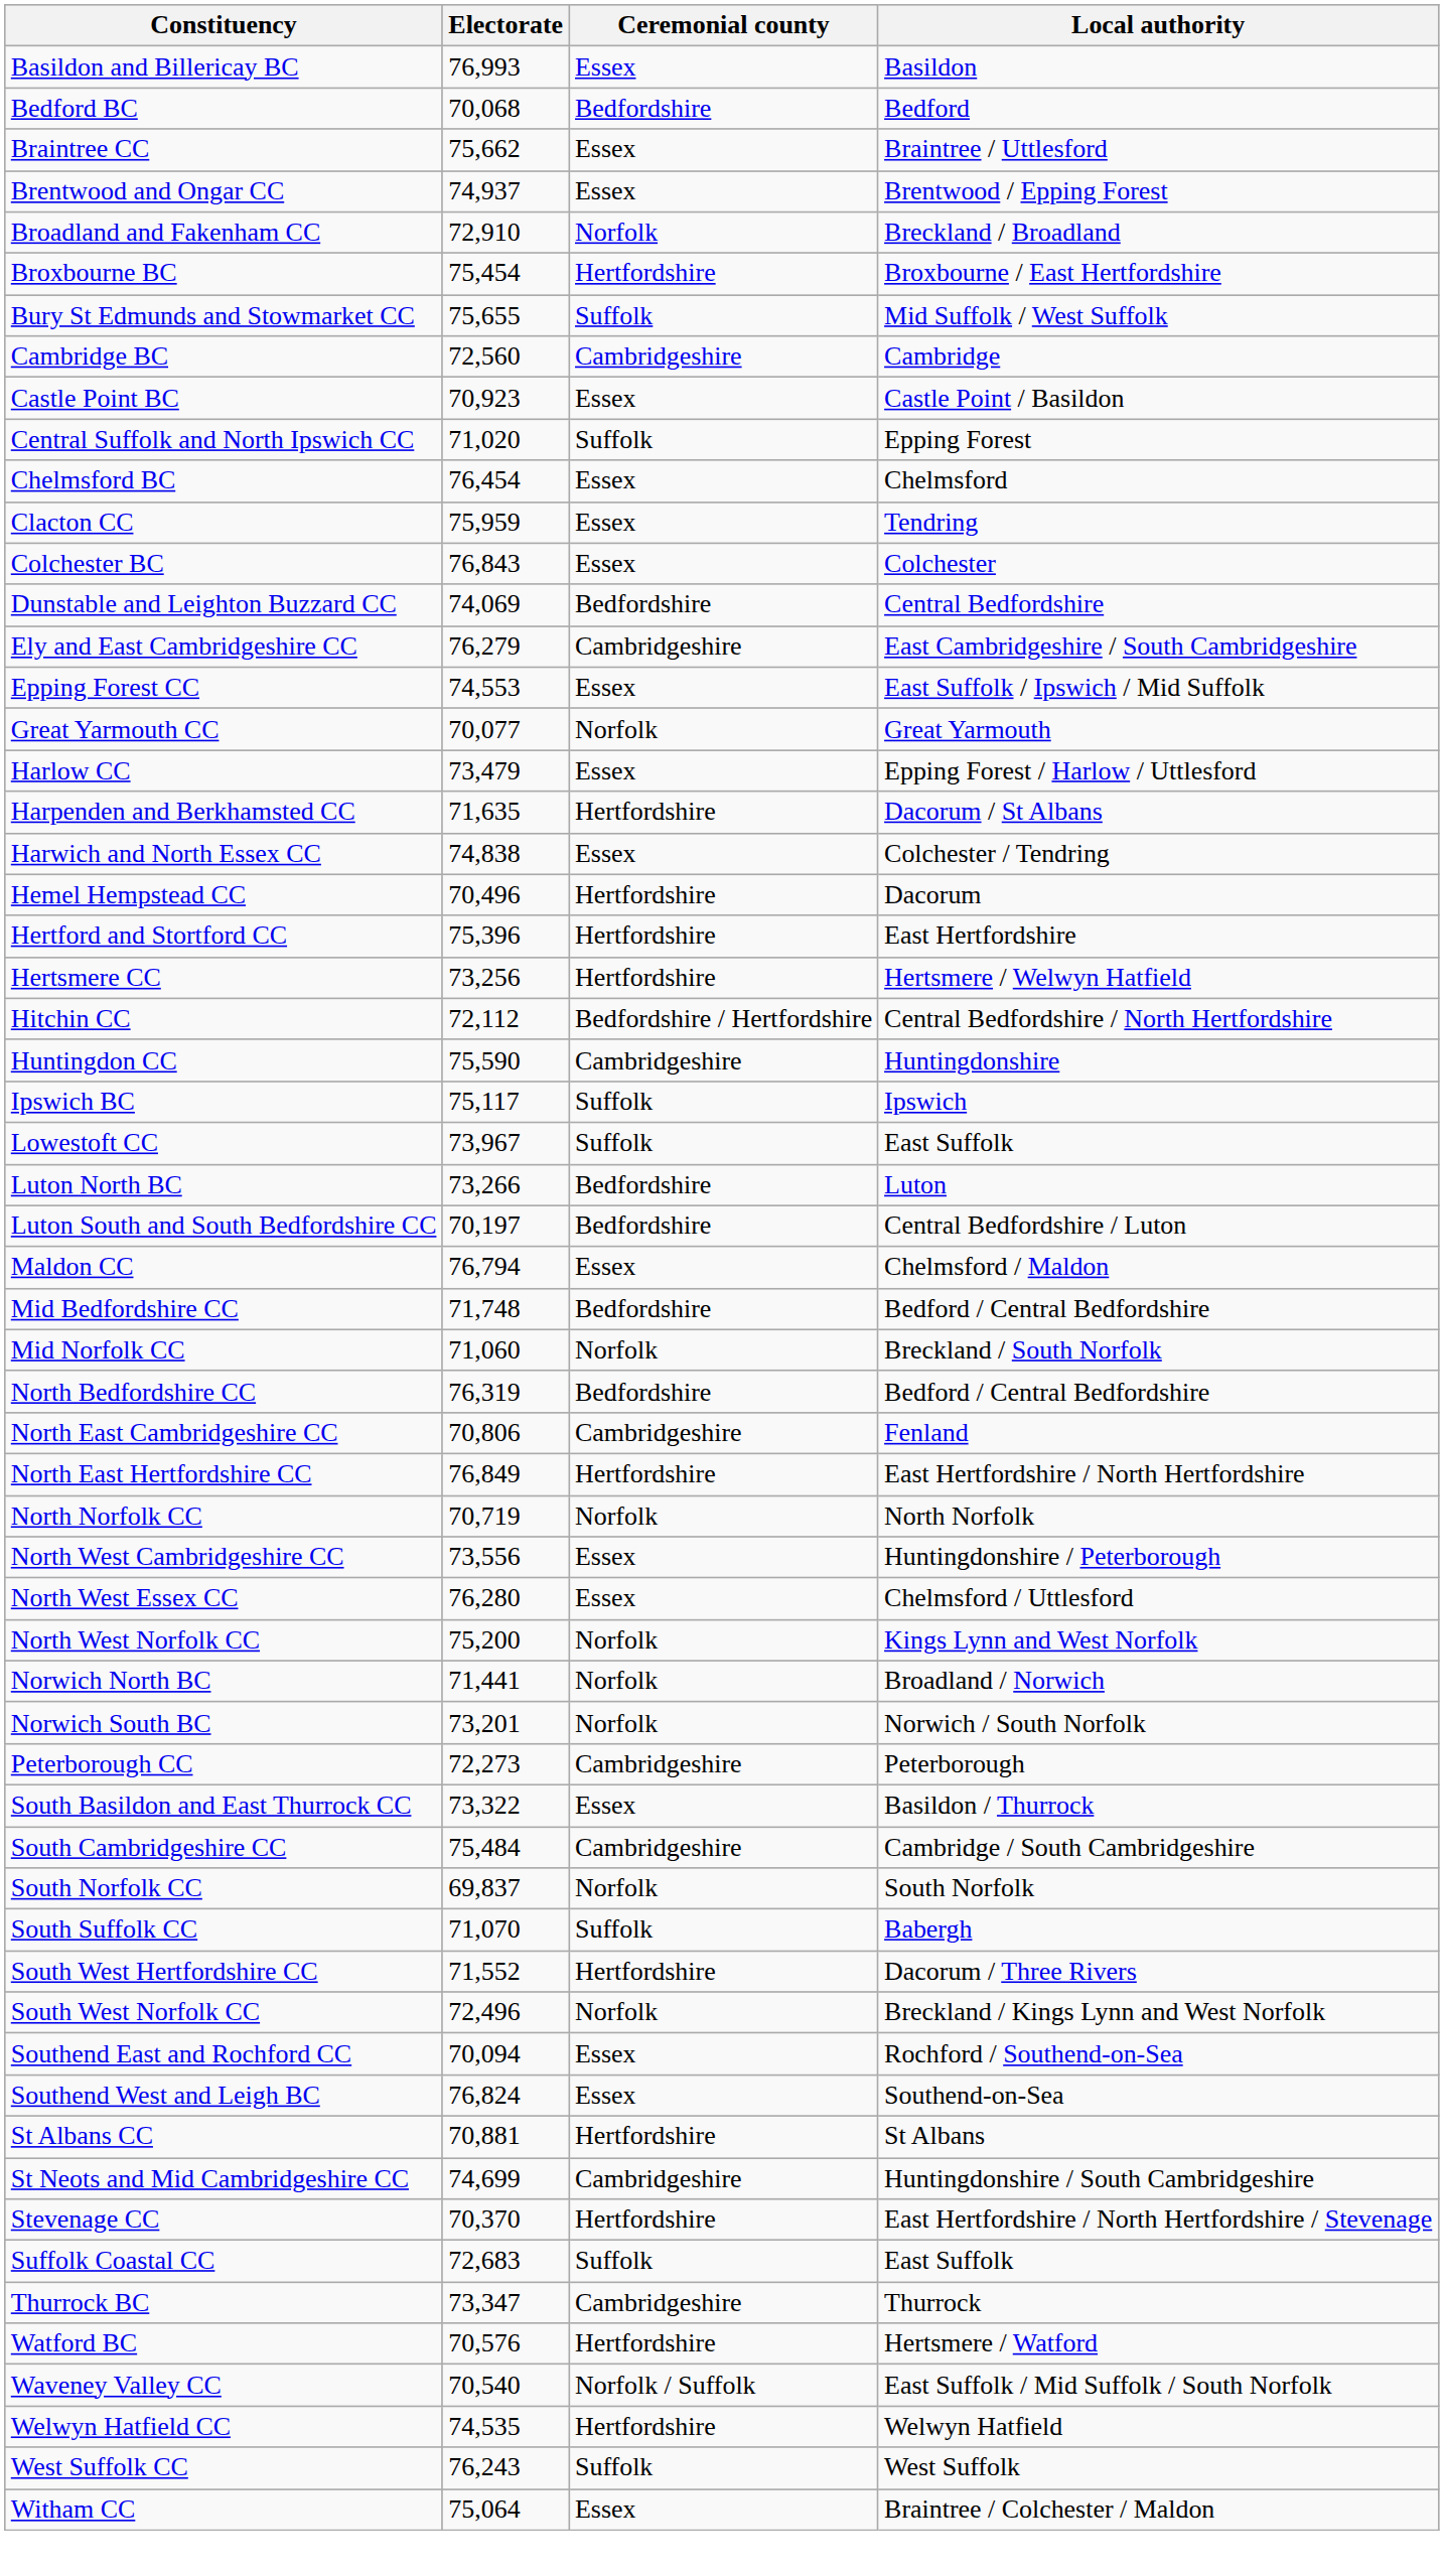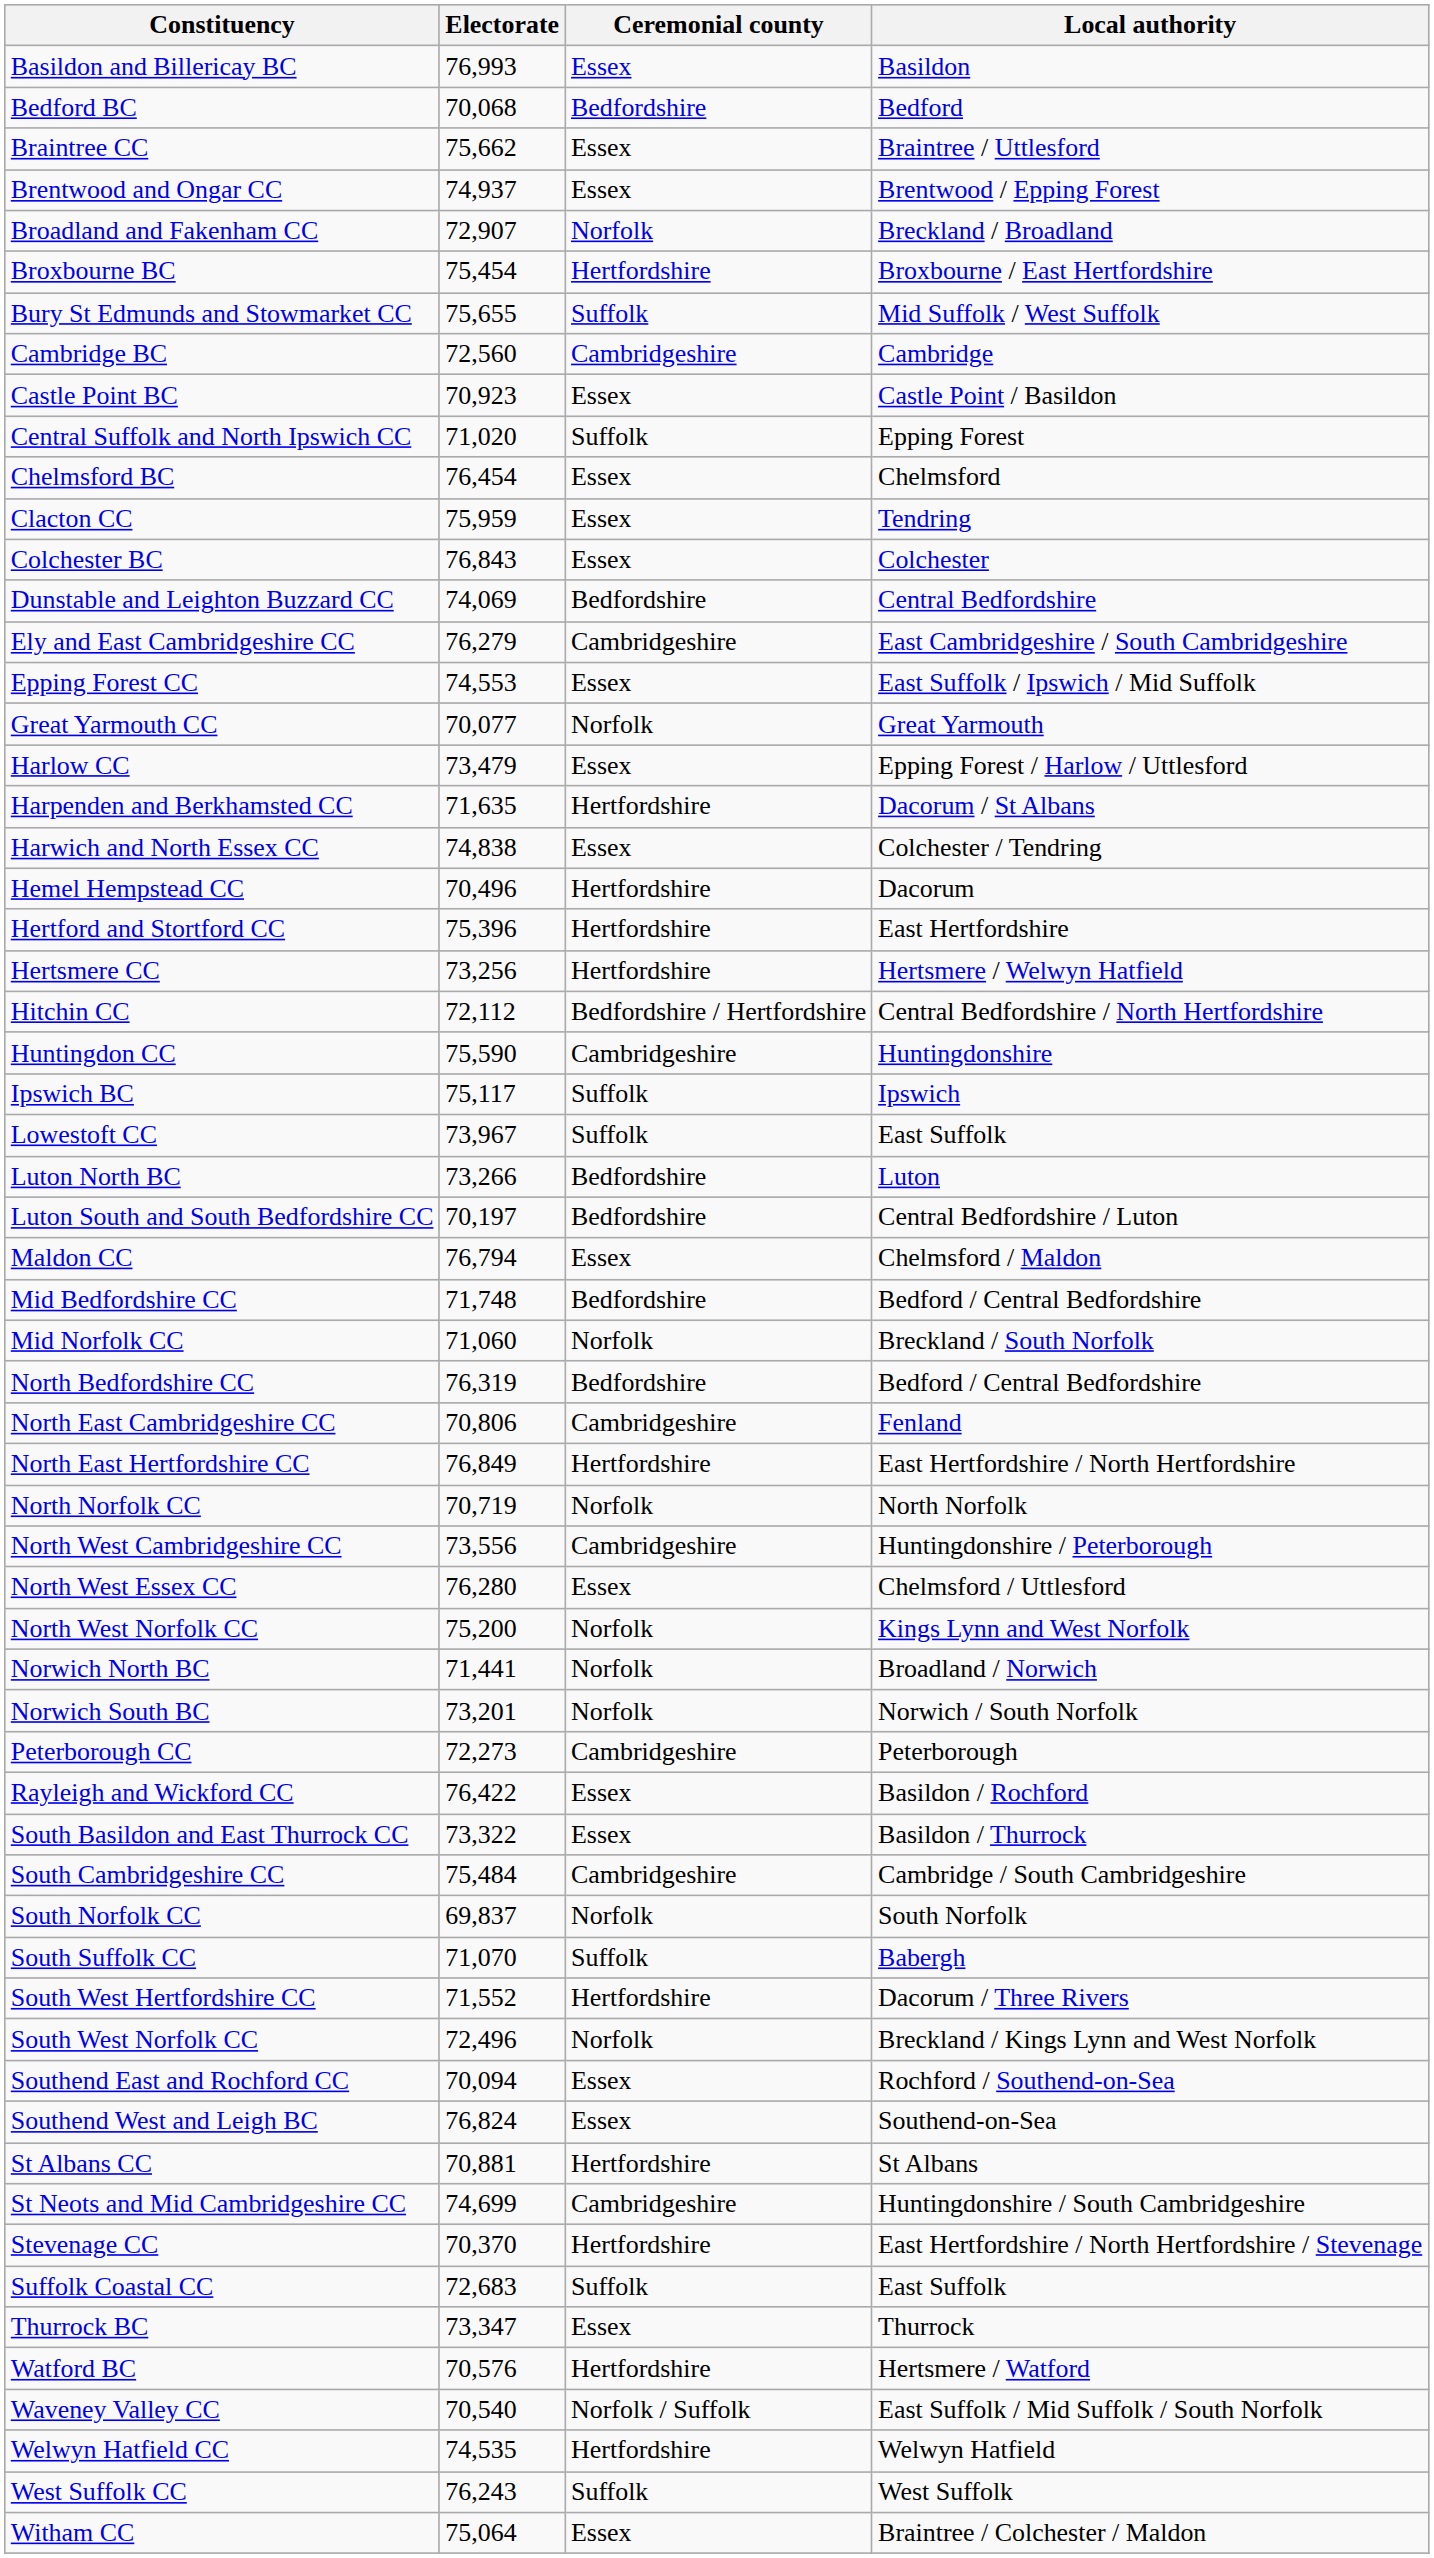Broadland and Fakenham CC | Electorate: 72,910 -> 72,907
North West Cambridgeshire CC | Ceremonial county: Essex -> Cambridgeshire
+ row: Rayleigh and Wickford CC | 76,422 | Essex | Basildon / Rochford
Thurrock BC | Ceremonial county: Cambridgeshire -> Essex
